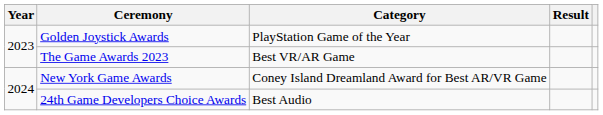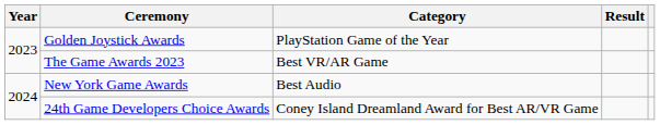New York Game Awards | Category: Coney Island Dreamland Award for Best AR/VR Game -> Best Audio
24th Game Developers Choice Awards | Category: Best Audio -> Coney Island Dreamland Award for Best AR/VR Game
